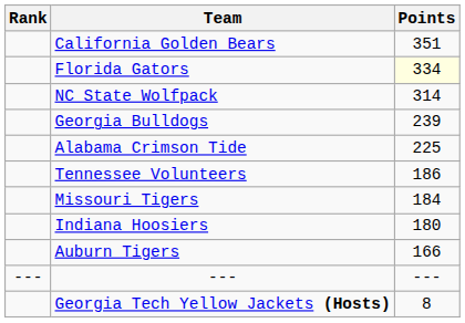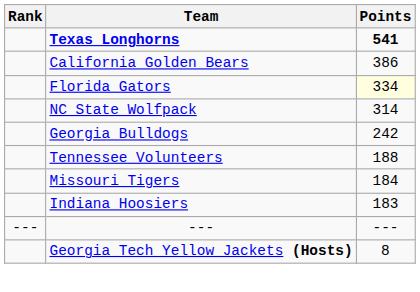+ row: Texas Longhorns | 541
California Golden Bears | Points: 351 -> 386
Georgia Bulldogs | Points: 239 -> 242
- row: Alabama Crimson Tide | 225
Tennessee Volunteers | Points: 186 -> 188
Indiana Hoosiers | Points: 180 -> 183
- row: Auburn Tigers | 166
